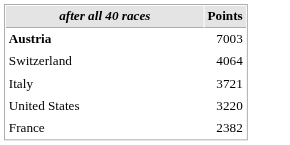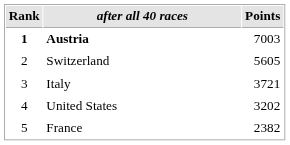+ column: Rank | 1 | 2 | 3 | 4 | 5
Switzerland | Points: 4064 -> 5605
United States | Points: 3220 -> 3202
